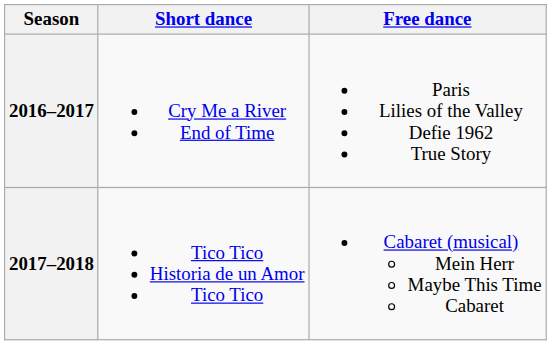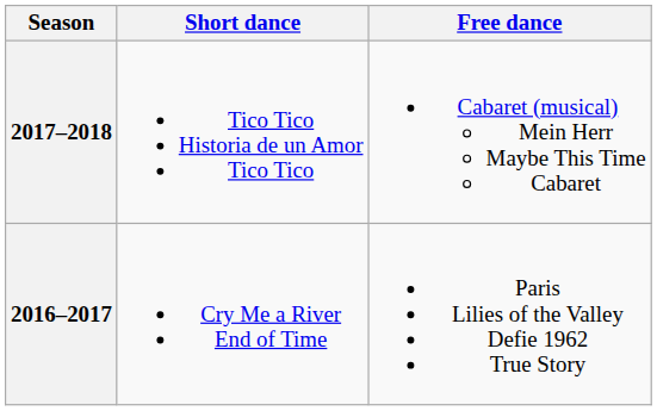rows swapped: 2017–2018 <-> 2016–2017
